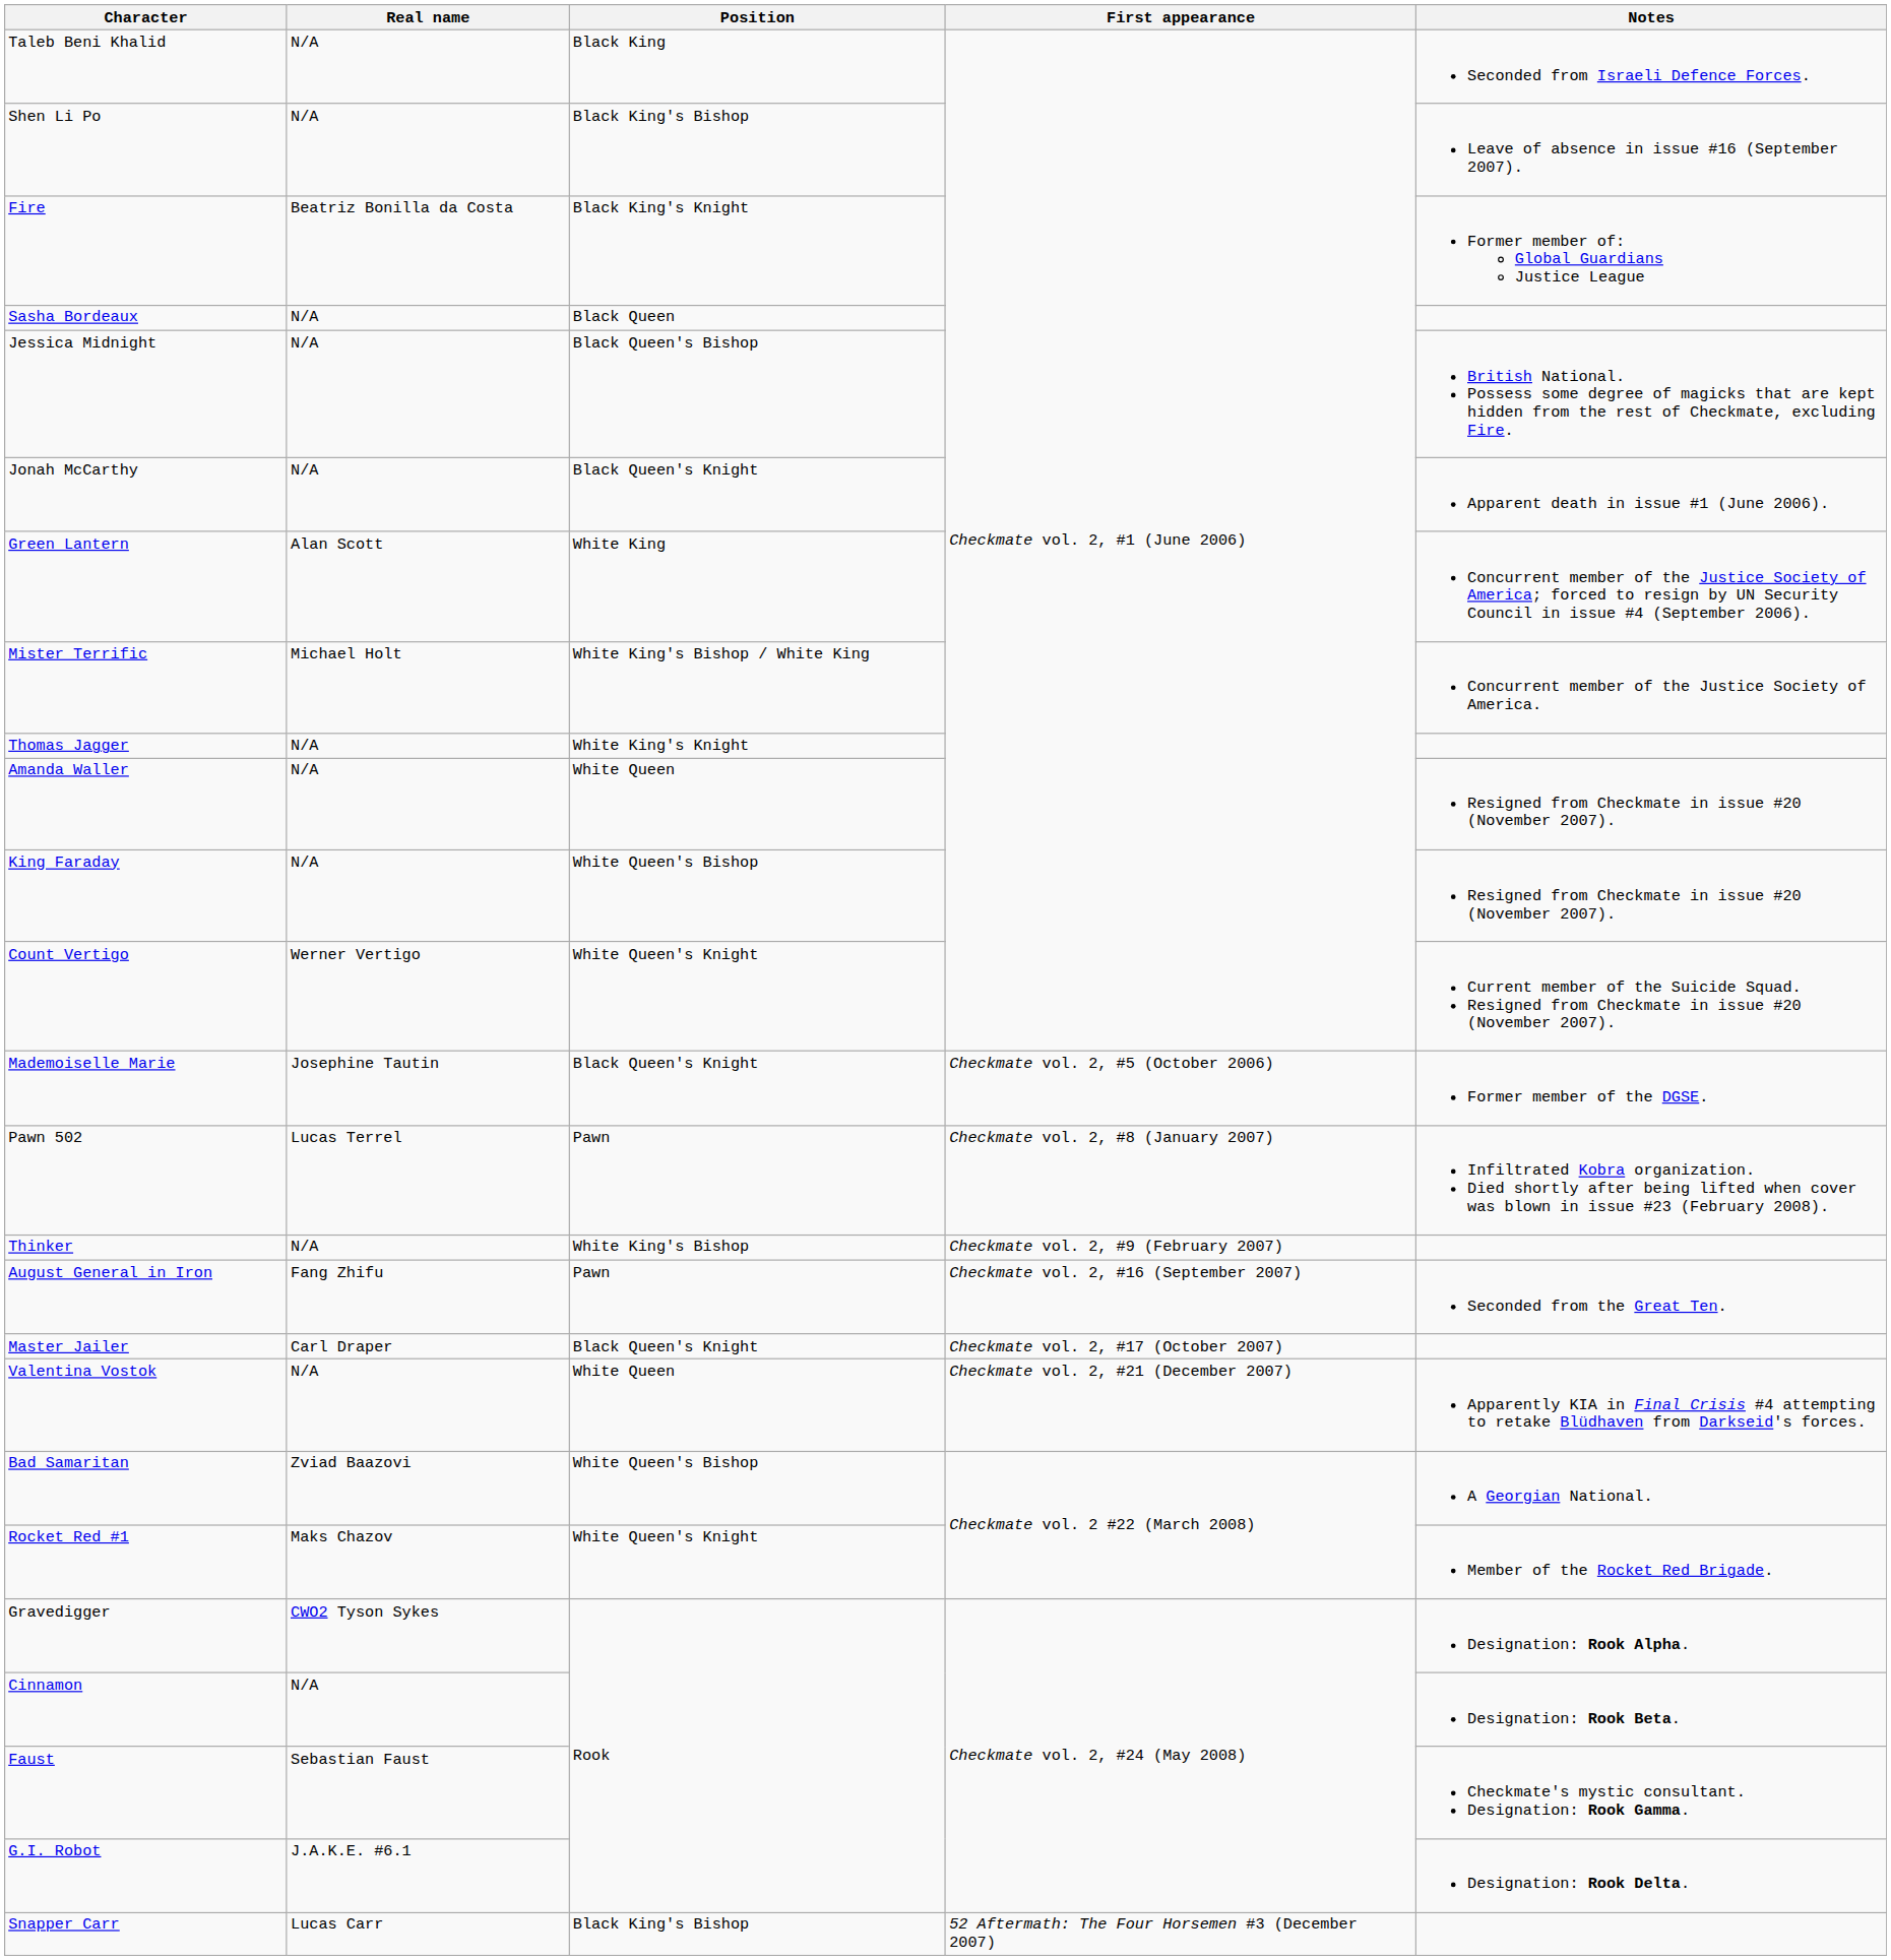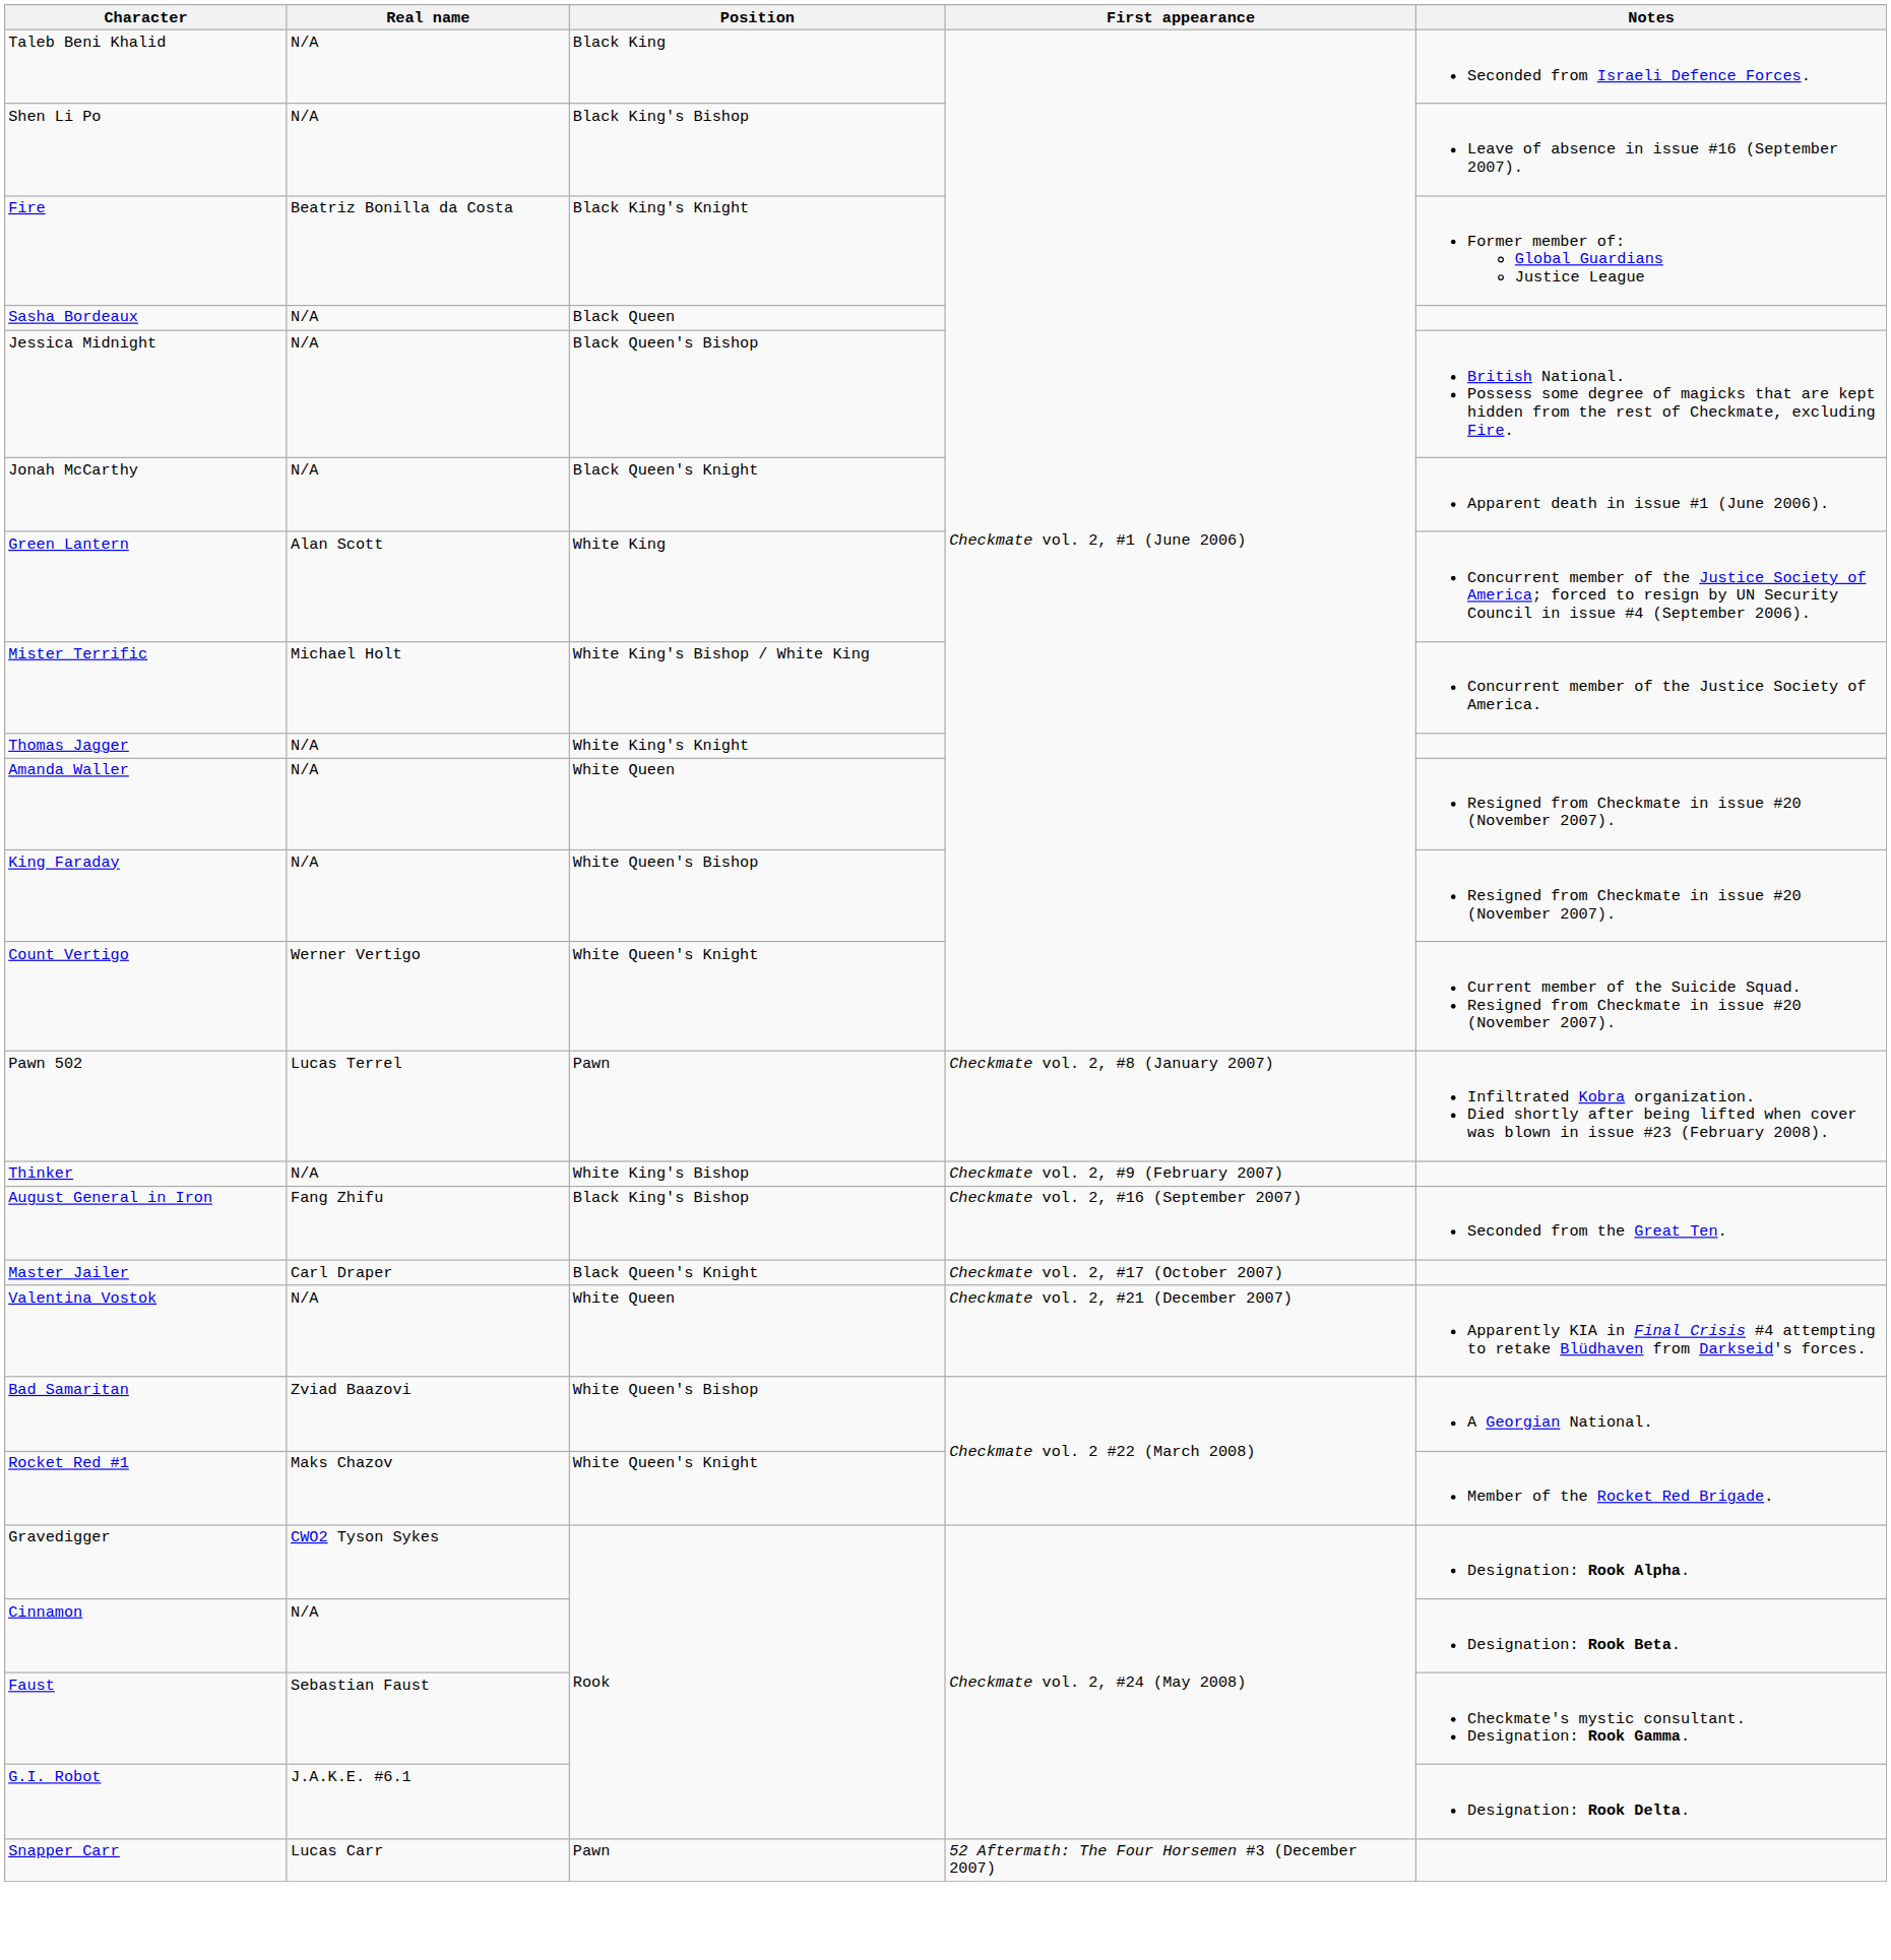- row: Mademoiselle Marie | Josephine Tautin | Black Queen's Knight | Checkmate vol. 2, #5 (October 2006) | Former member of the DGSE.
August General in Iron | Position: Pawn -> Black King's Bishop
Snapper Carr | Position: Black King's Bishop -> Pawn
